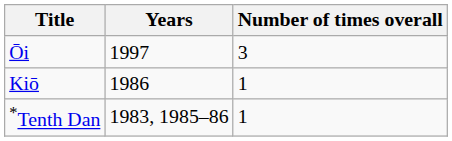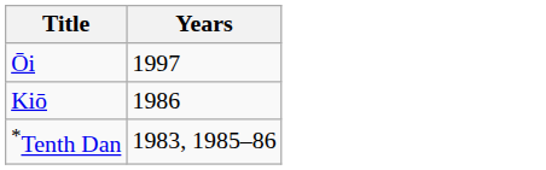- column: Number of times overall | 3 | 1 | 1
